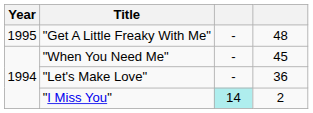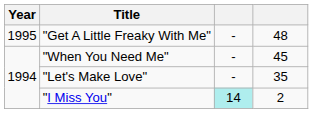"Let's Make Love" | column 4: 36 -> 35
